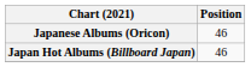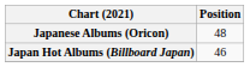Japanese Albums (Oricon) | Position: 46 -> 48
